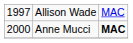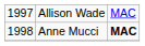Anne Mucci | column 1: 2000 -> 1998
